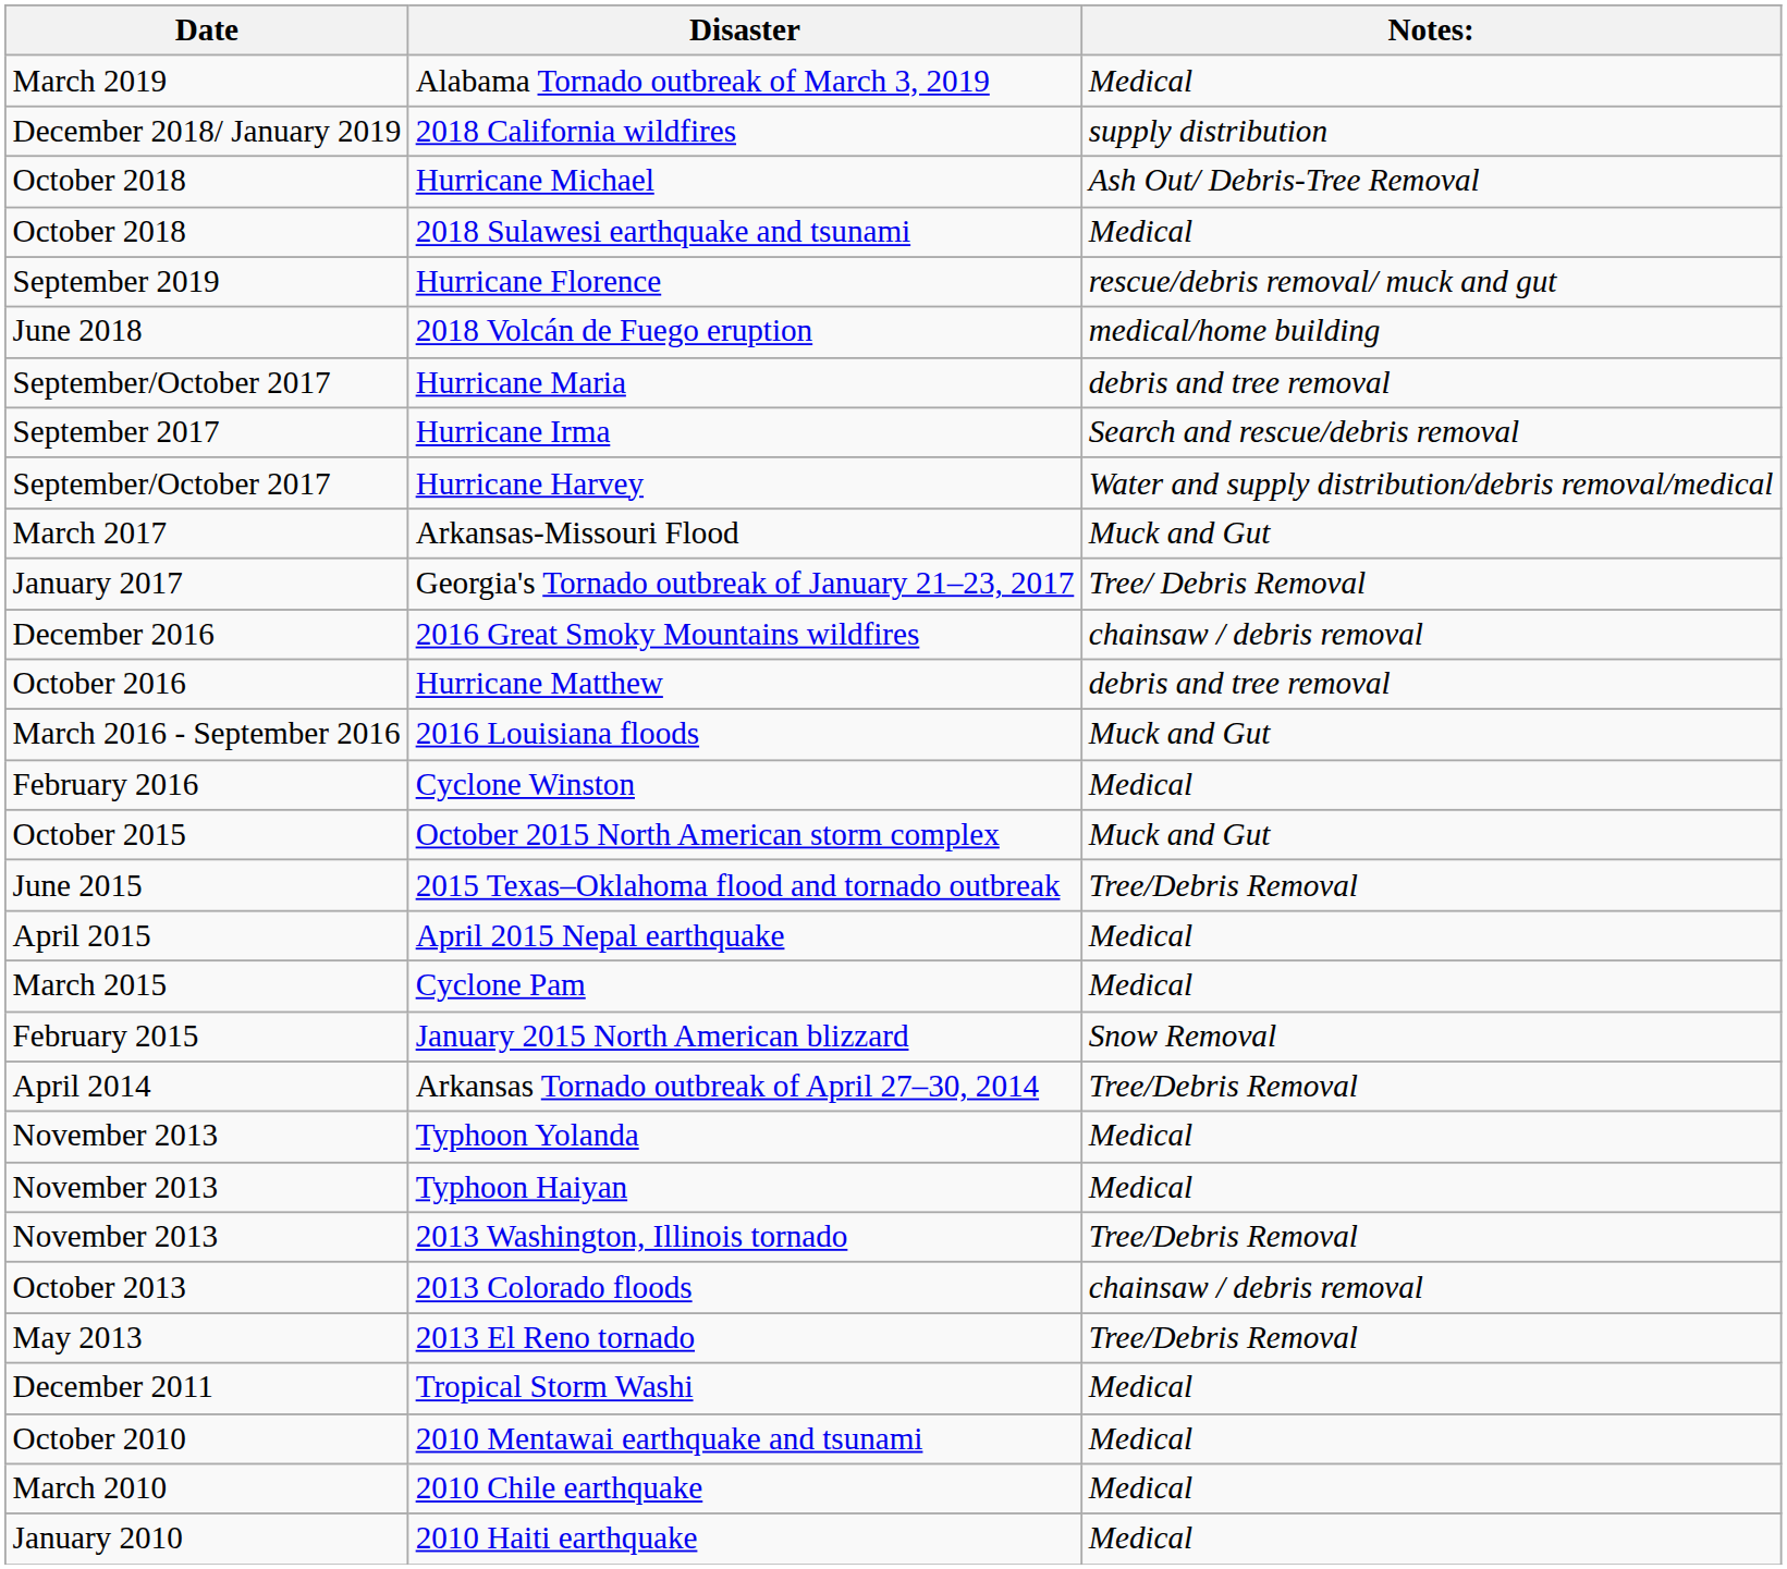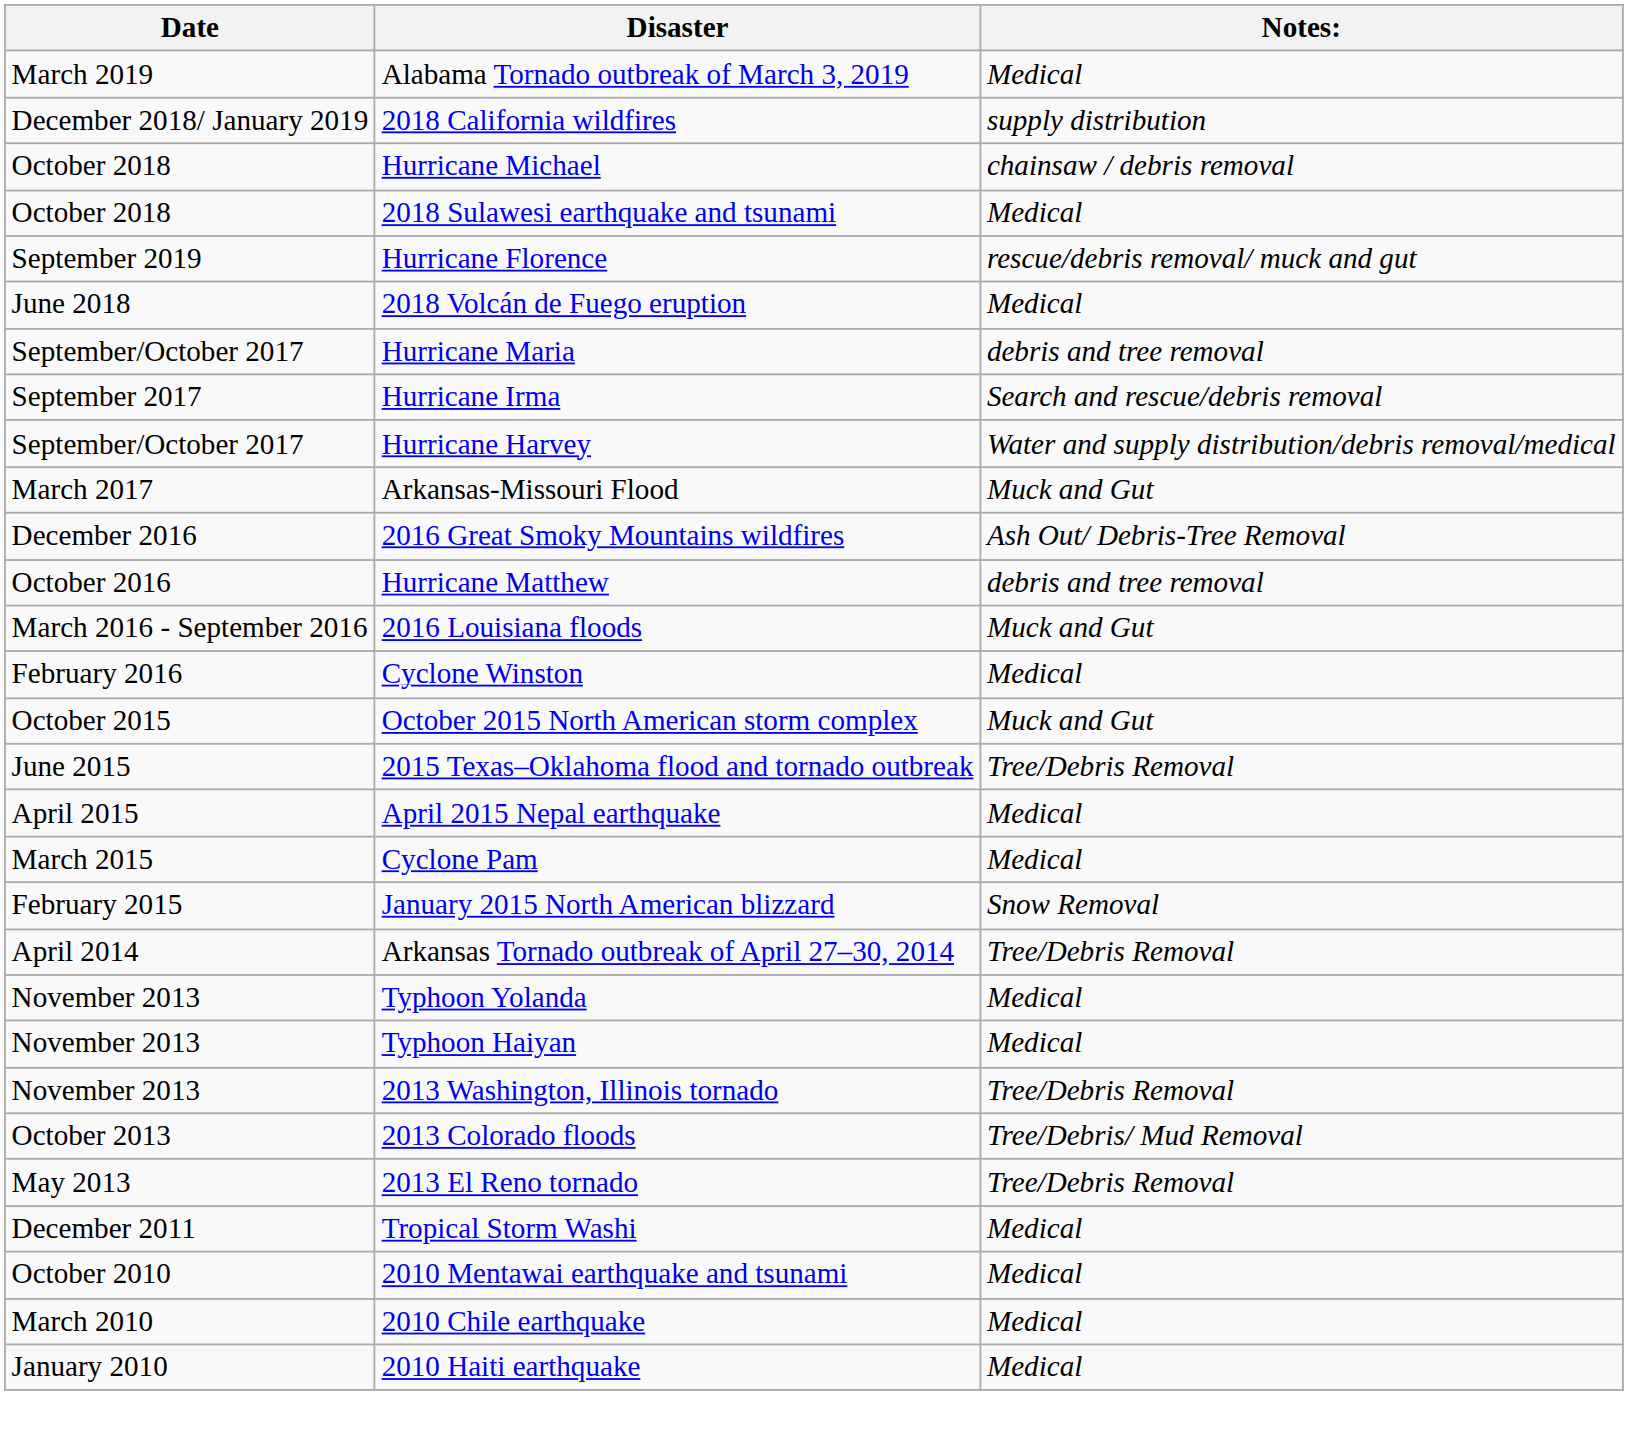Hurricane Michael | Notes:: Ash Out/ Debris-Tree Removal -> chainsaw / debris removal
2018 Volcán de Fuego eruption | Notes:: medical/home building -> Medical
- row: January 2017 | Georgia's Tornado outbreak of January 21–23, 2017 | Tree/ Debris Removal
2016 Great Smoky Mountains wildfires | Notes:: chainsaw / debris removal -> Ash Out/ Debris-Tree Removal
2013 Colorado floods | Notes:: chainsaw / debris removal -> Tree/Debris/ Mud Removal
